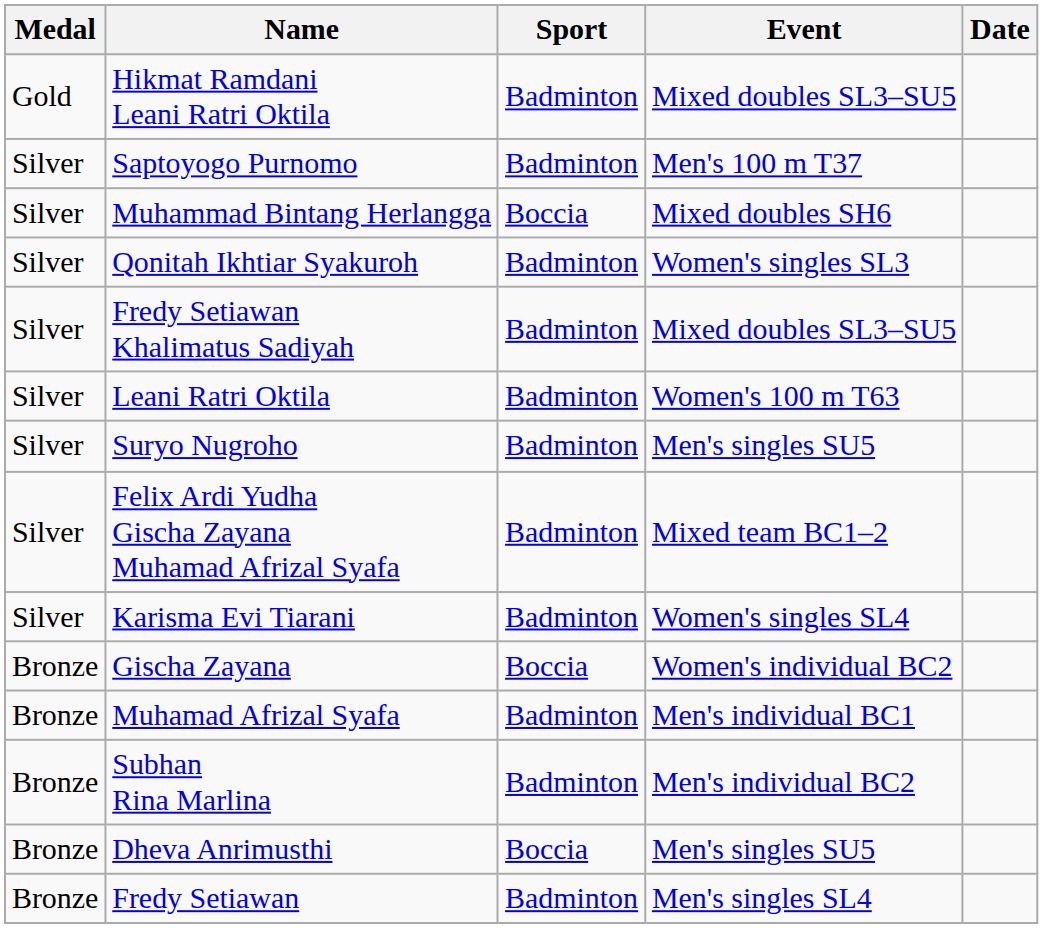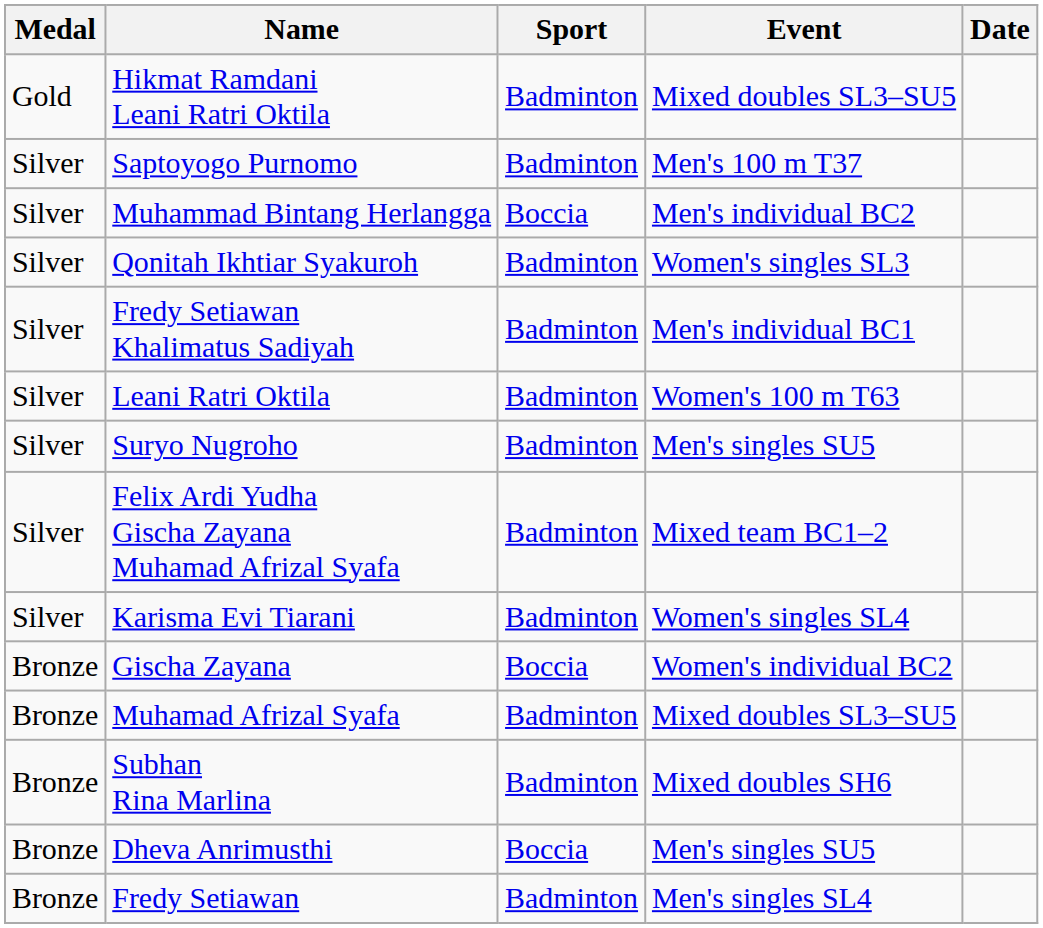Muhammad Bintang Herlangga | Event: Mixed doubles SH6 -> Men's individual BC2
Fredy Setiawan Khalimatus Sadiyah | Event: Mixed doubles SL3–SU5 -> Men's individual BC1
Muhamad Afrizal Syafa | Event: Men's individual BC1 -> Mixed doubles SL3–SU5
Subhan Rina Marlina | Event: Men's individual BC2 -> Mixed doubles SH6
